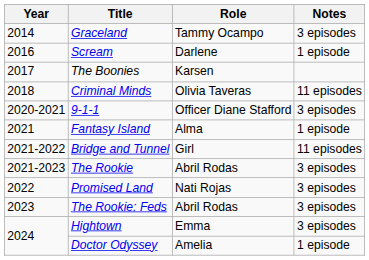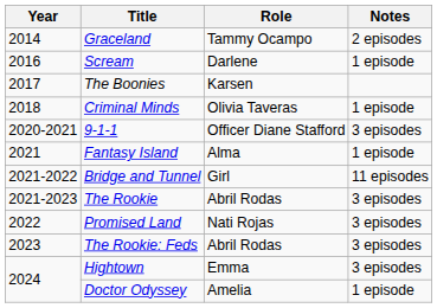Graceland | Notes: 3 episodes -> 2 episodes
Criminal Minds | Notes: 11 episodes -> 1 episode
